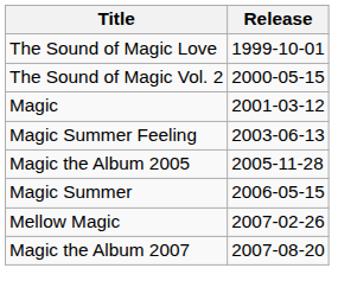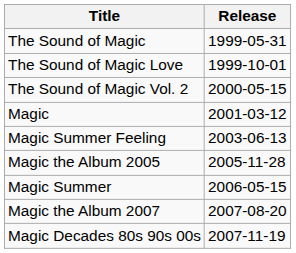+ row: The Sound of Magic | 1999-05-31
- row: Mellow Magic | 2007-02-26
+ row: Magic Decades 80s 90s 00s | 2007-11-19
